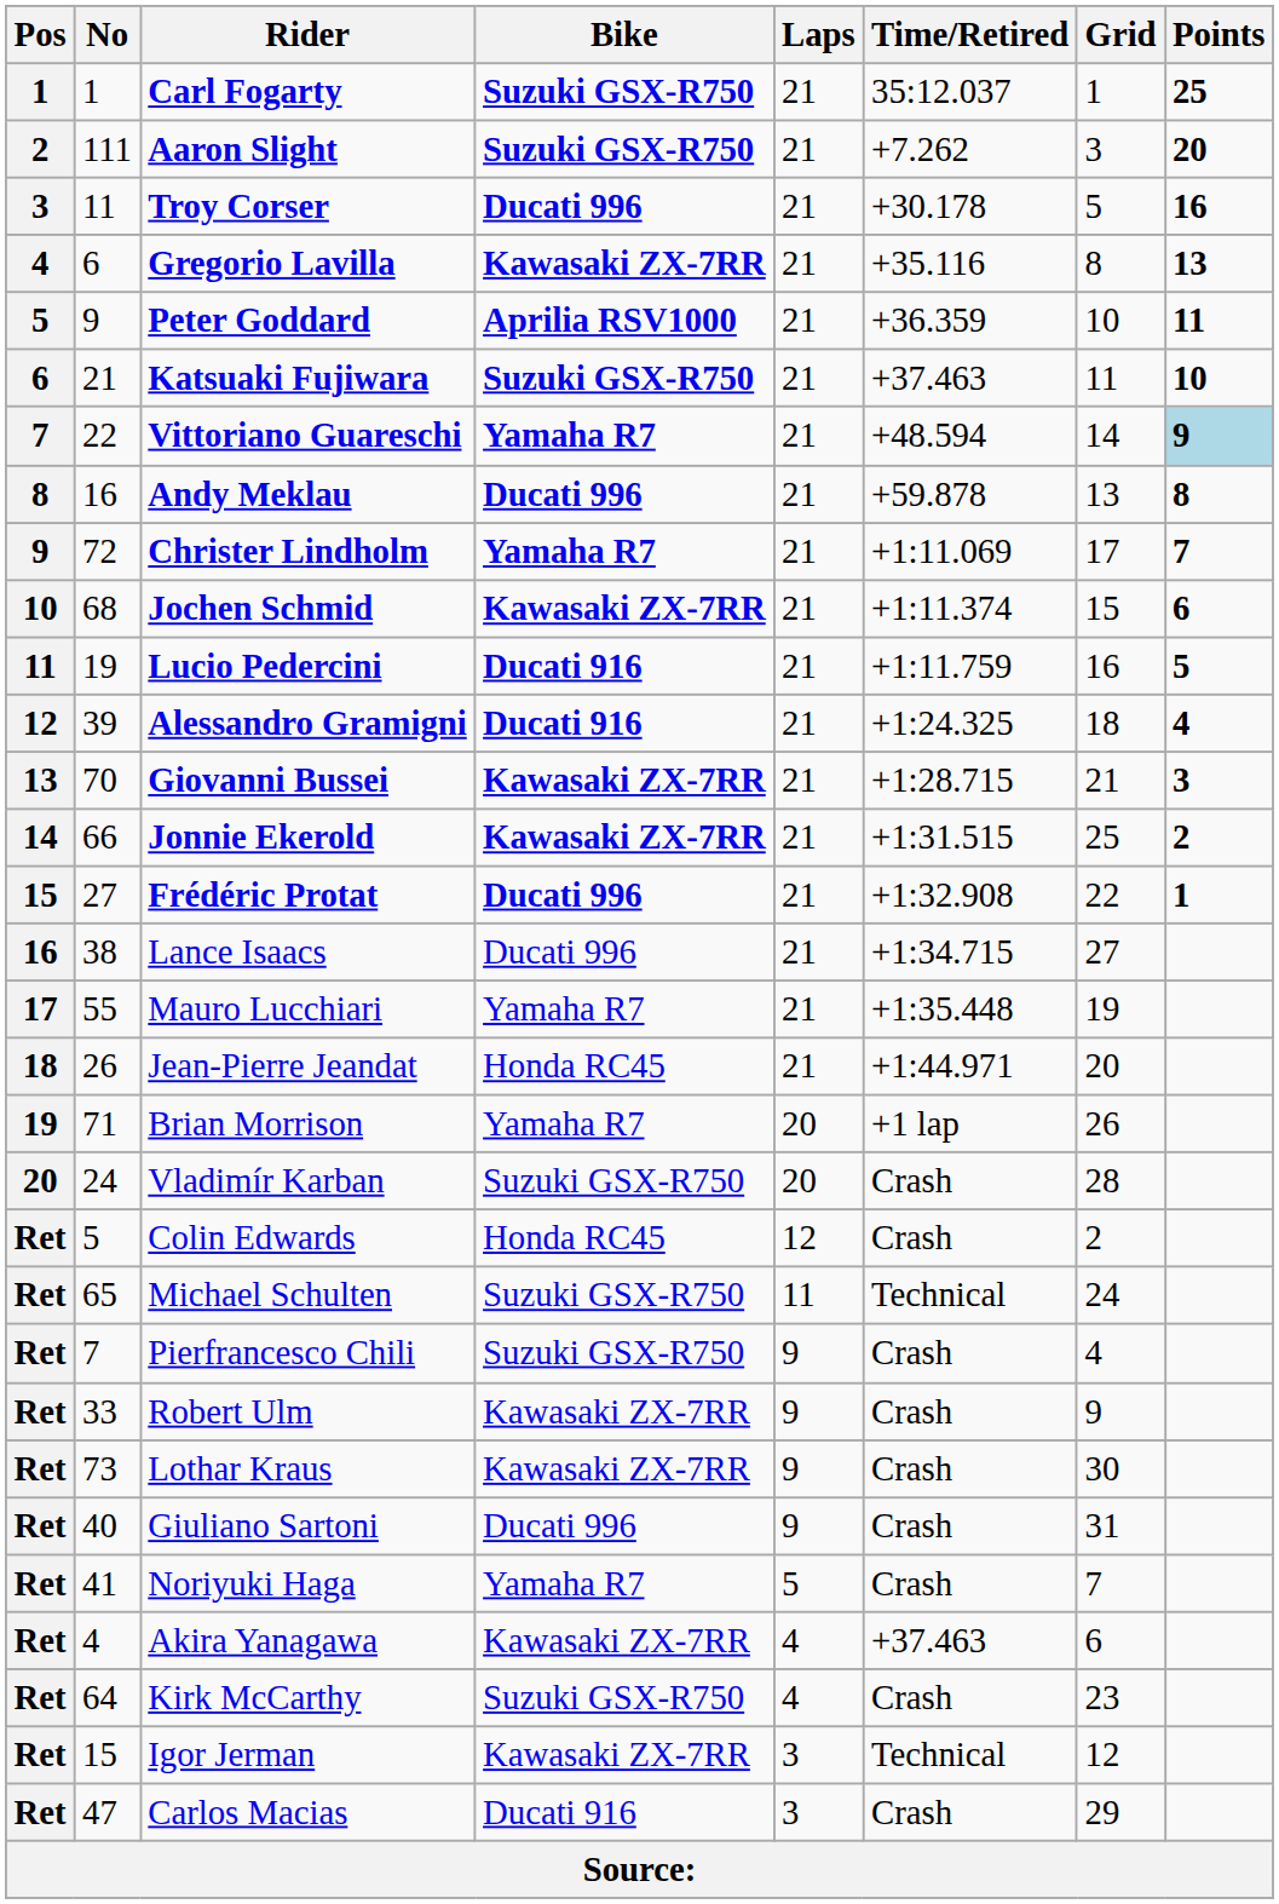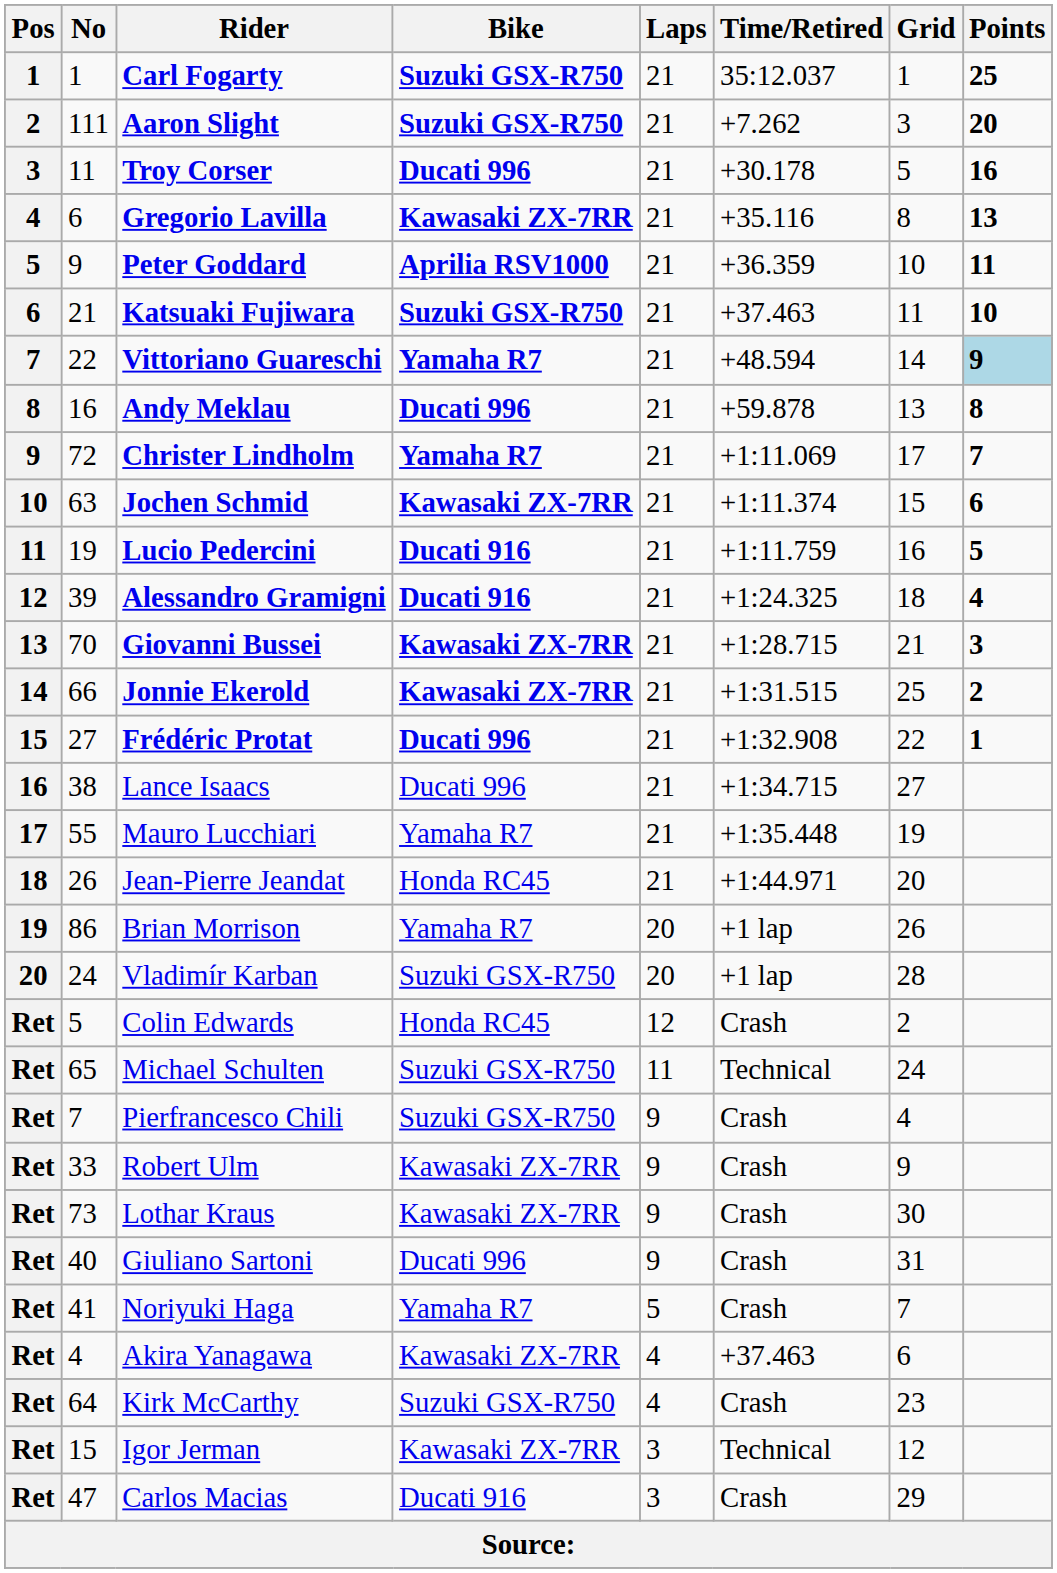Jochen Schmid | No: 68 -> 63
Brian Morrison | No: 71 -> 86
Vladimír Karban | Time/Retired: Crash -> +1 lap
